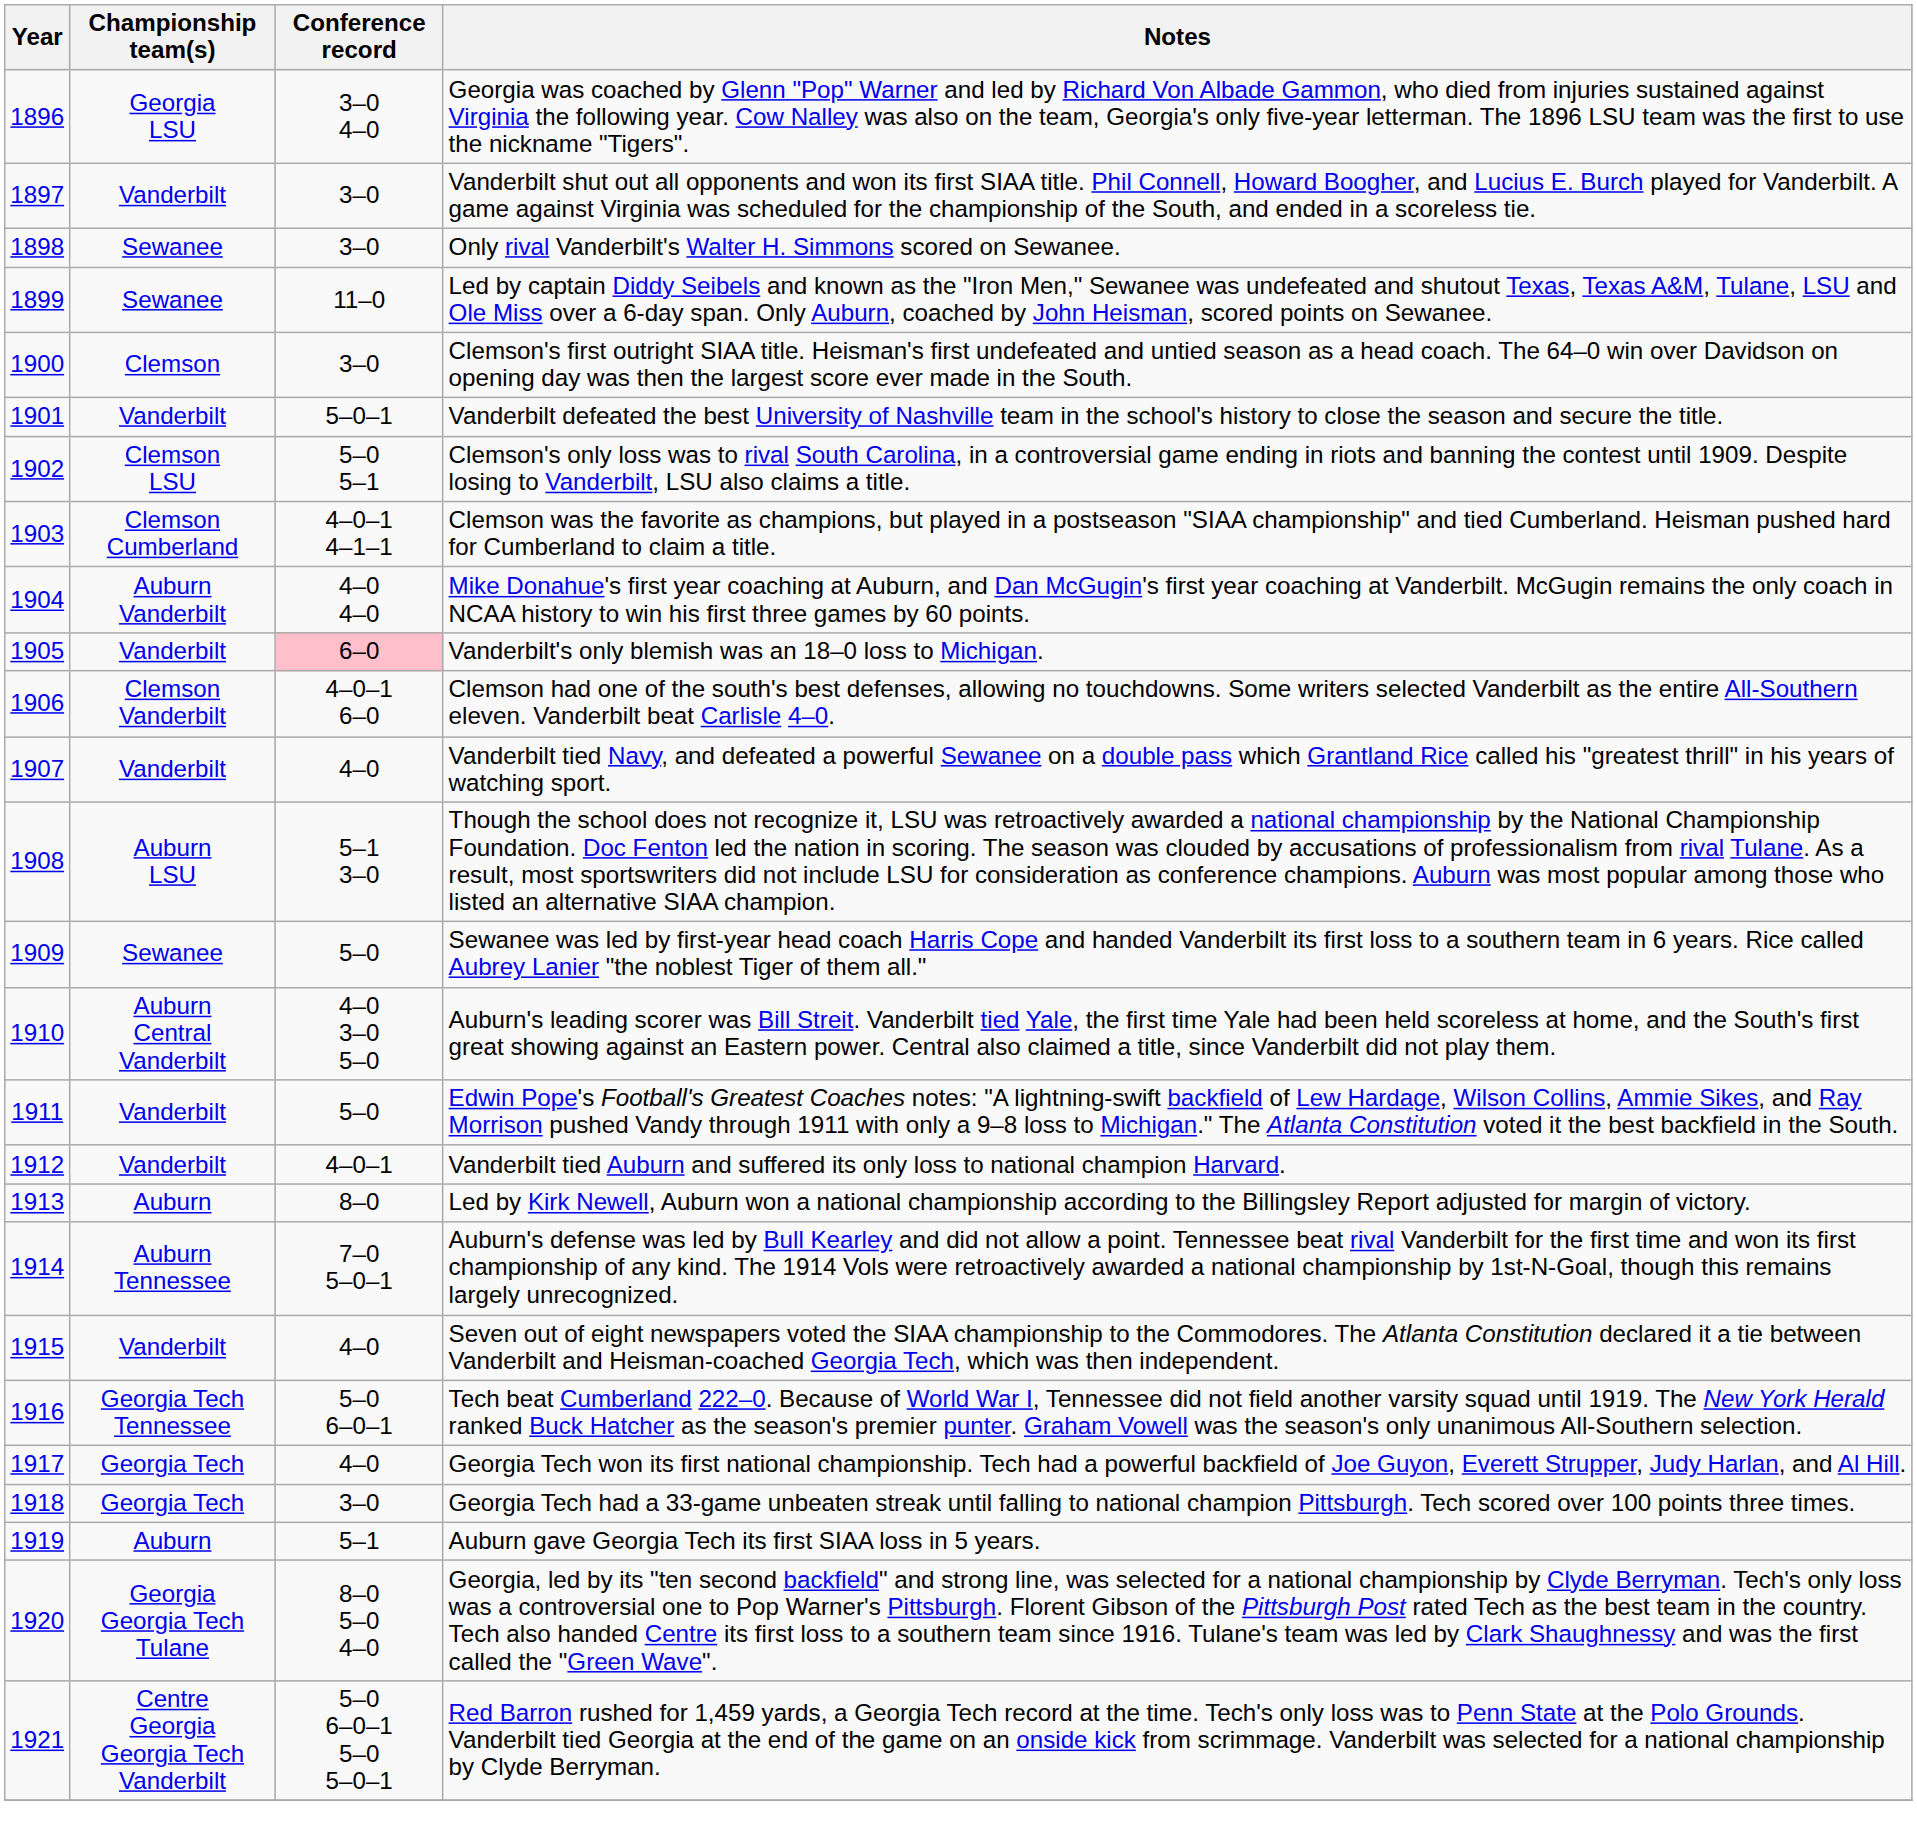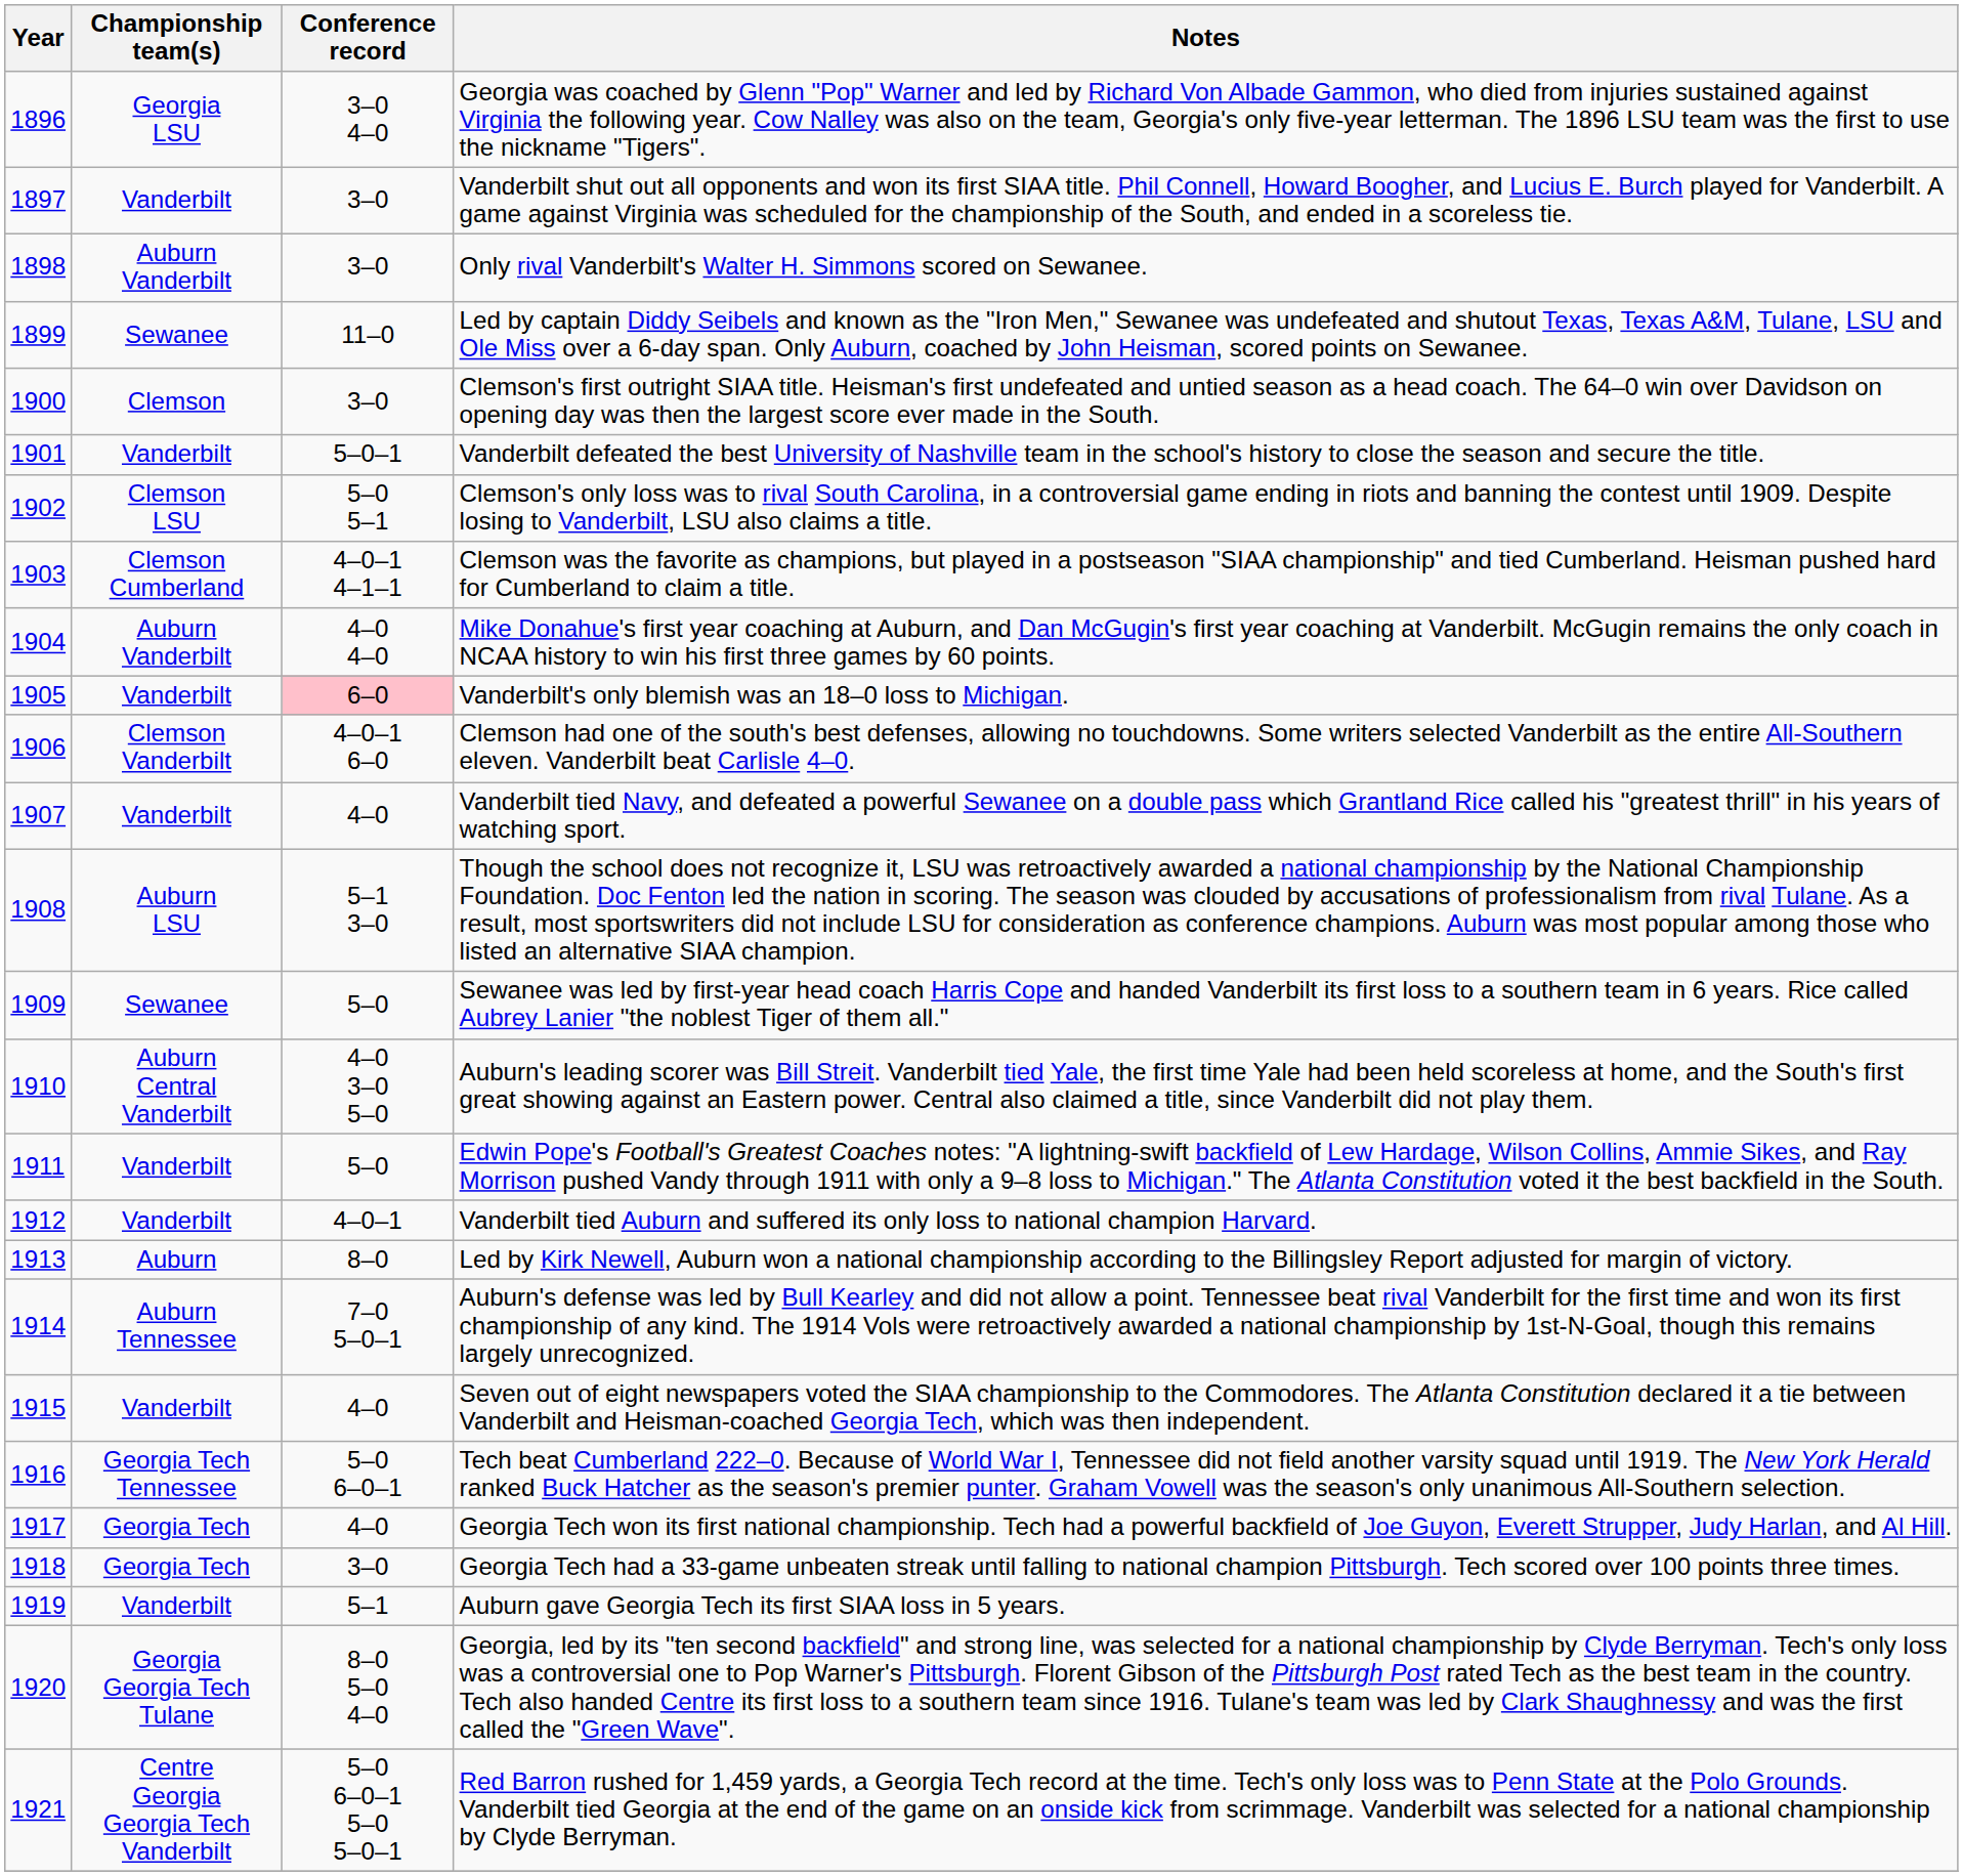Only rival Vanderbilt's Walter H. Simmons scored on Sewanee. | Championship team(s): Sewanee -> Auburn Vanderbilt
Auburn gave Georgia Tech its first SIAA loss in 5 years. | Championship team(s): Auburn -> Vanderbilt
